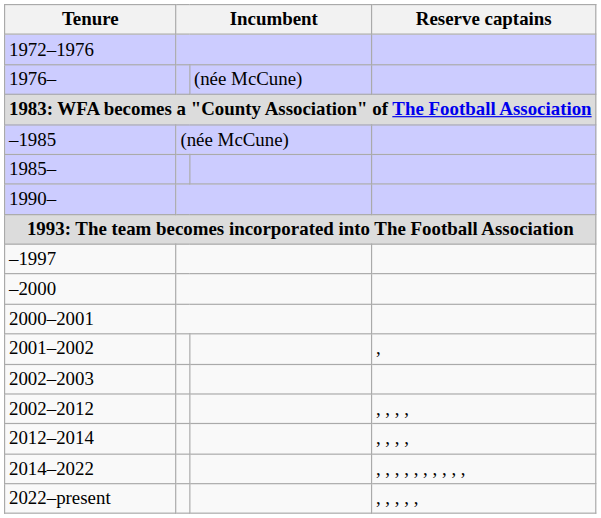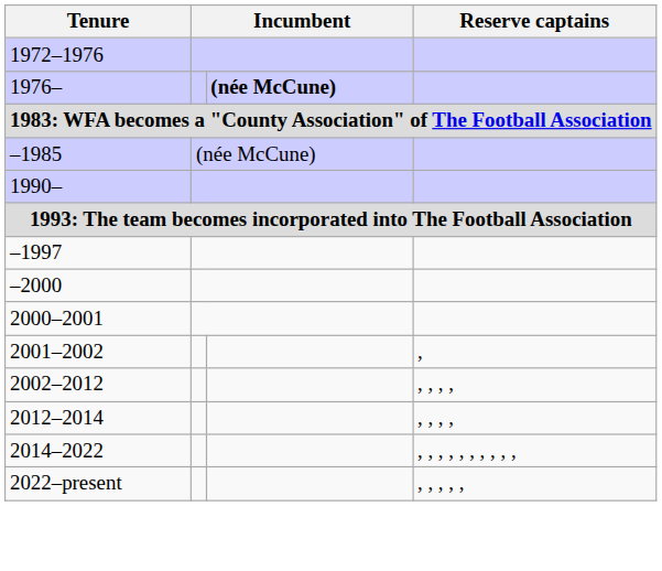1976– | column 3: normal -> bold
- row: 1985–
- row: 2002–2003
